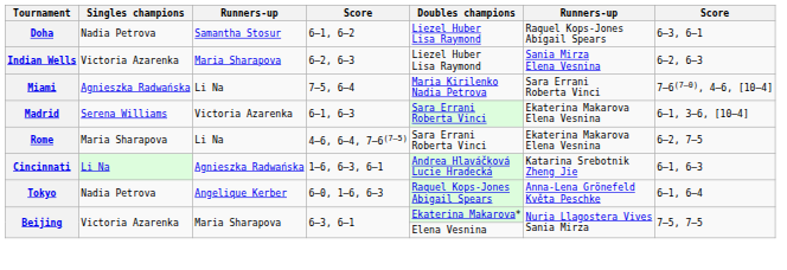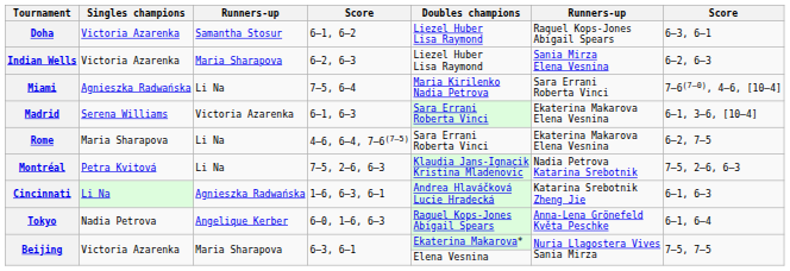Doha | Singles champions: Nadia Petrova -> Victoria Azarenka
+ row: Montréal | Petra Kvitová | Li Na | 7–5, 2–6, 6–3 | Klaudia Jans-Ignacik Kristina Mladenovic | Nadia Petrova Katarina Srebotnik | 7–5, 2–6, 6–3
